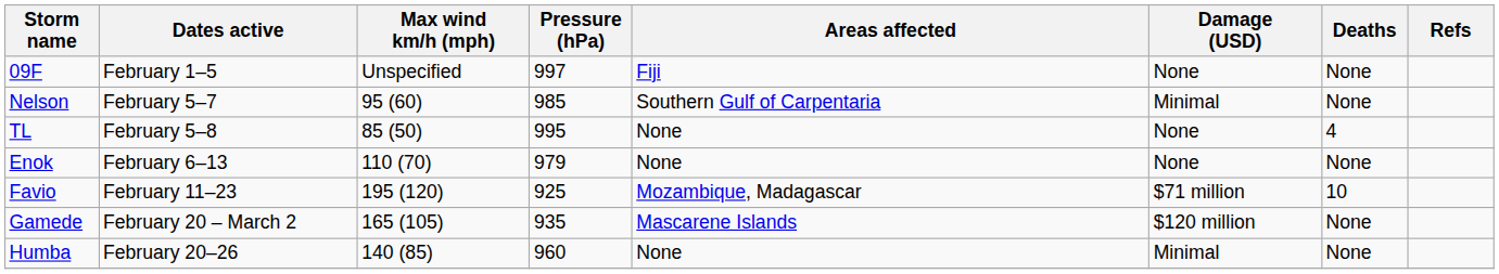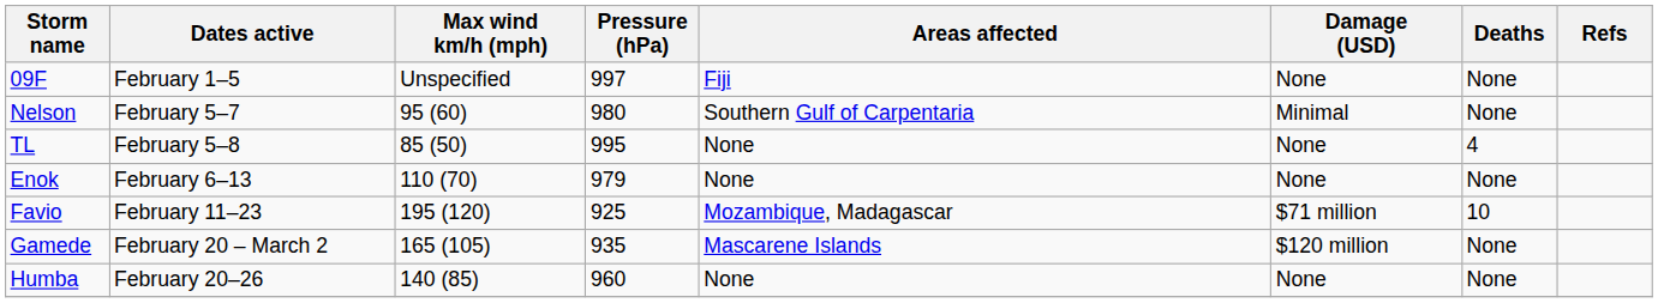Nelson | Pressure (hPa): 985 -> 980
Humba | Damage (USD): Minimal -> None
